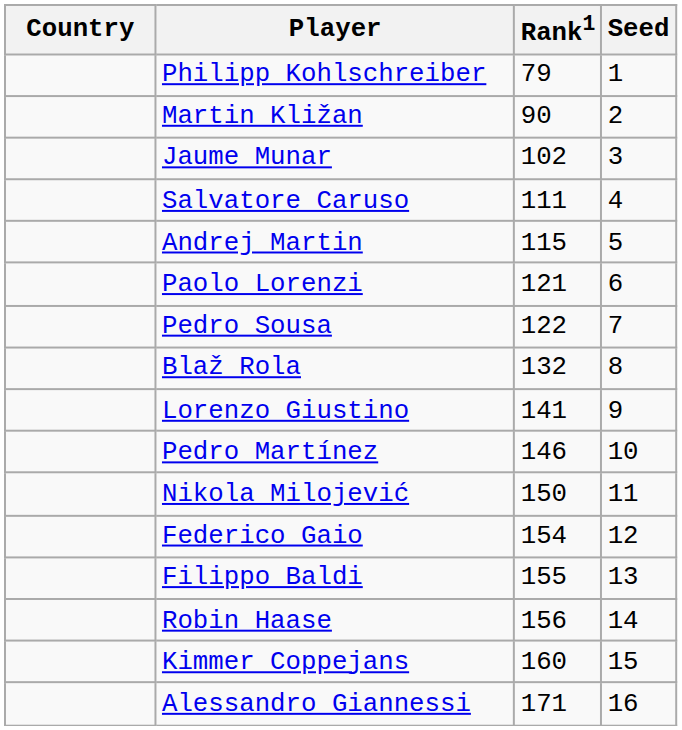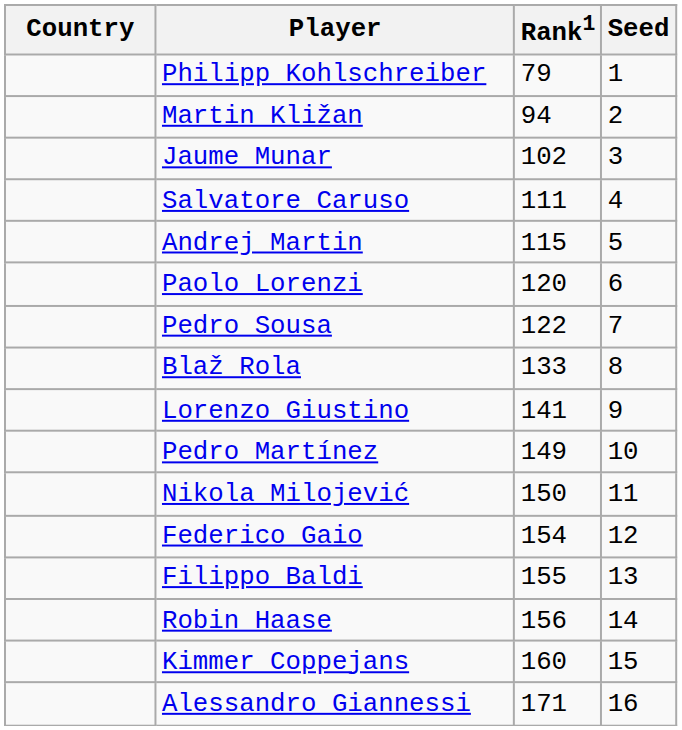Martin Kližan | Rank1: 90 -> 94
Paolo Lorenzi | Rank1: 121 -> 120
Blaž Rola | Rank1: 132 -> 133
Pedro Martínez | Rank1: 146 -> 149
